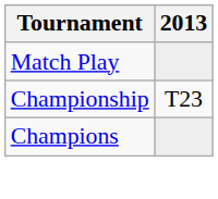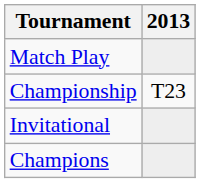+ row: Invitational
